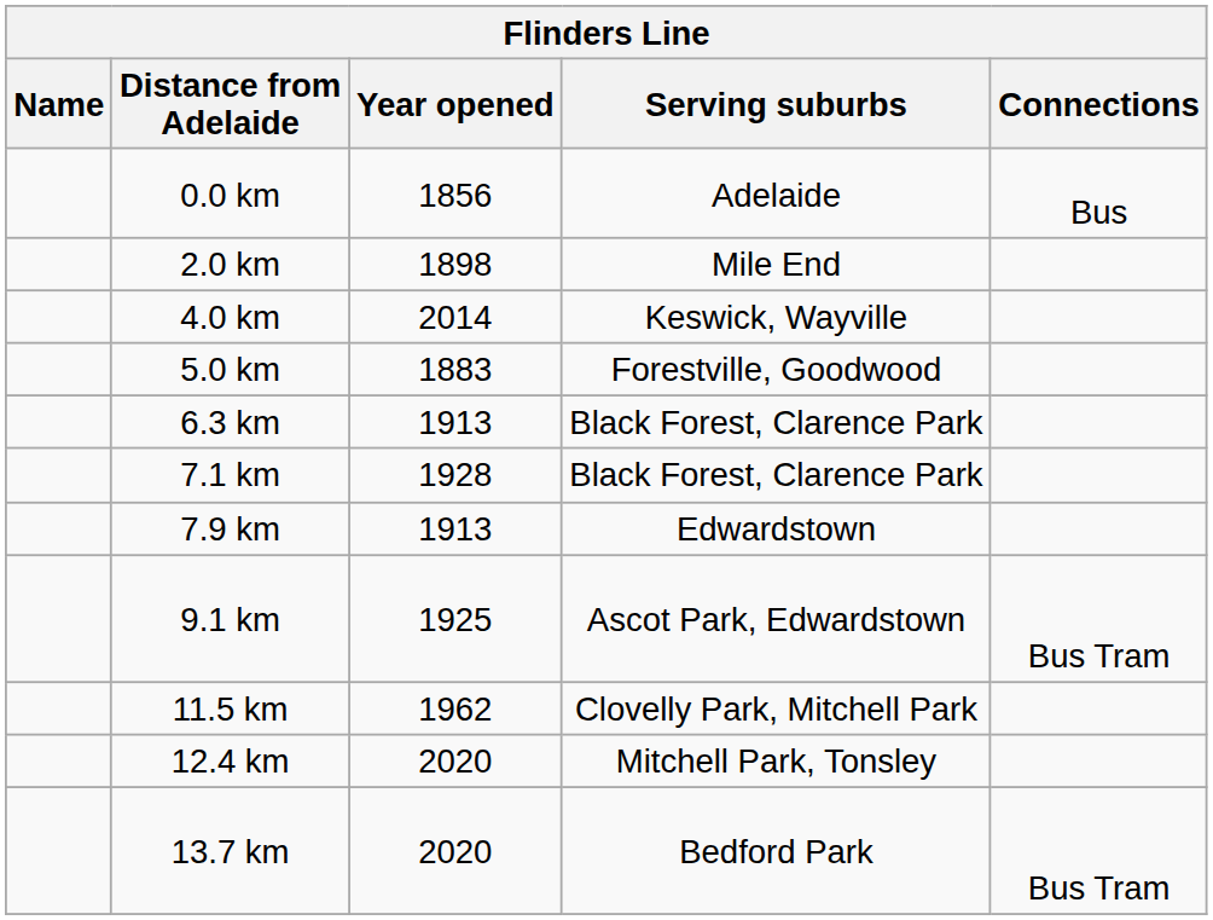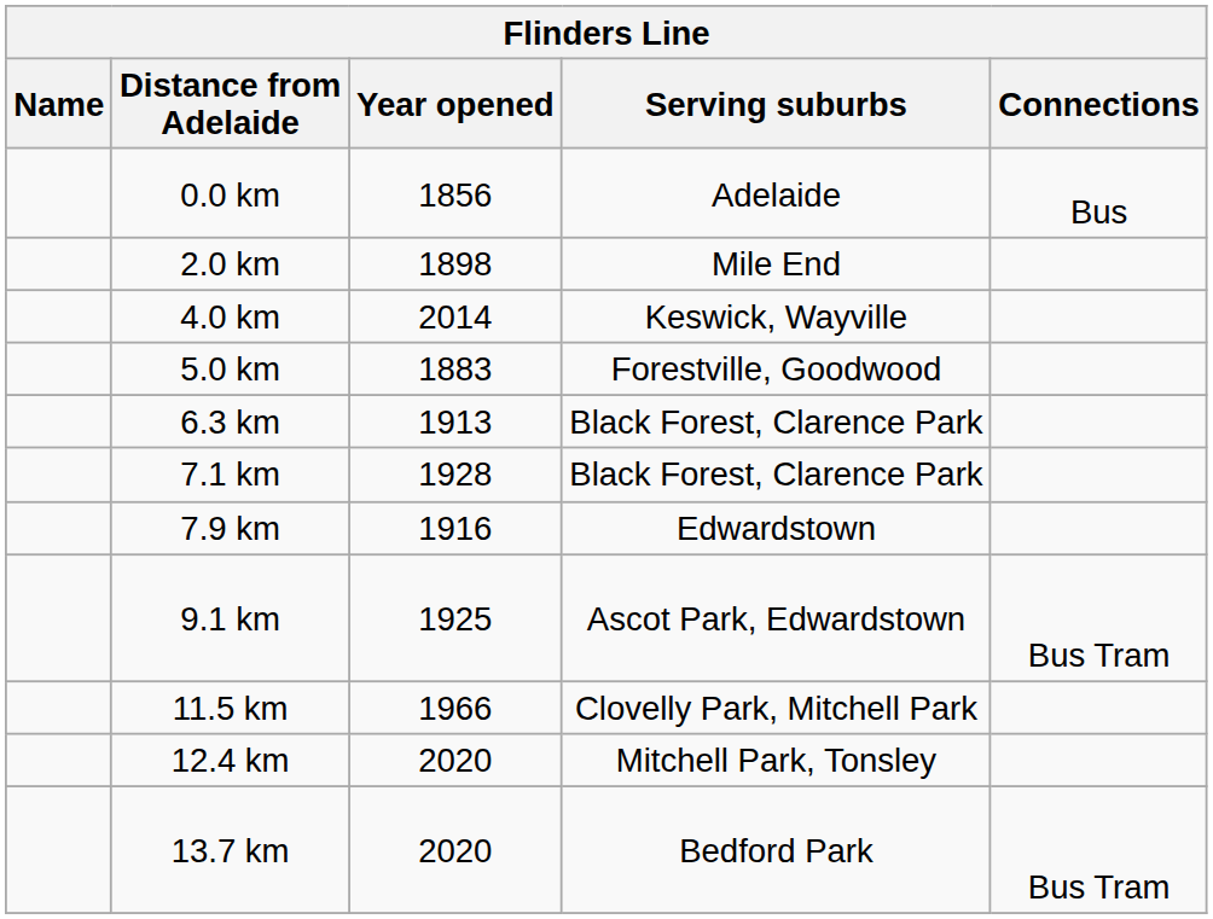7.9 km | Year opened: 1913 -> 1916
11.5 km | Year opened: 1962 -> 1966
